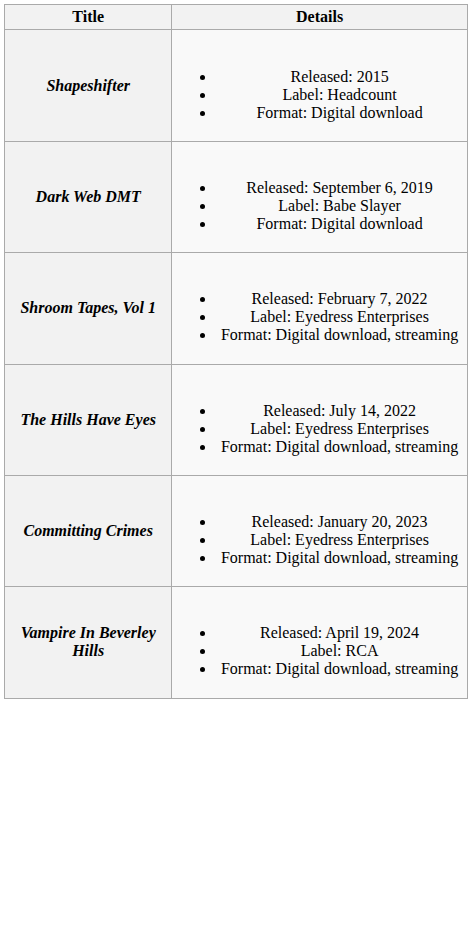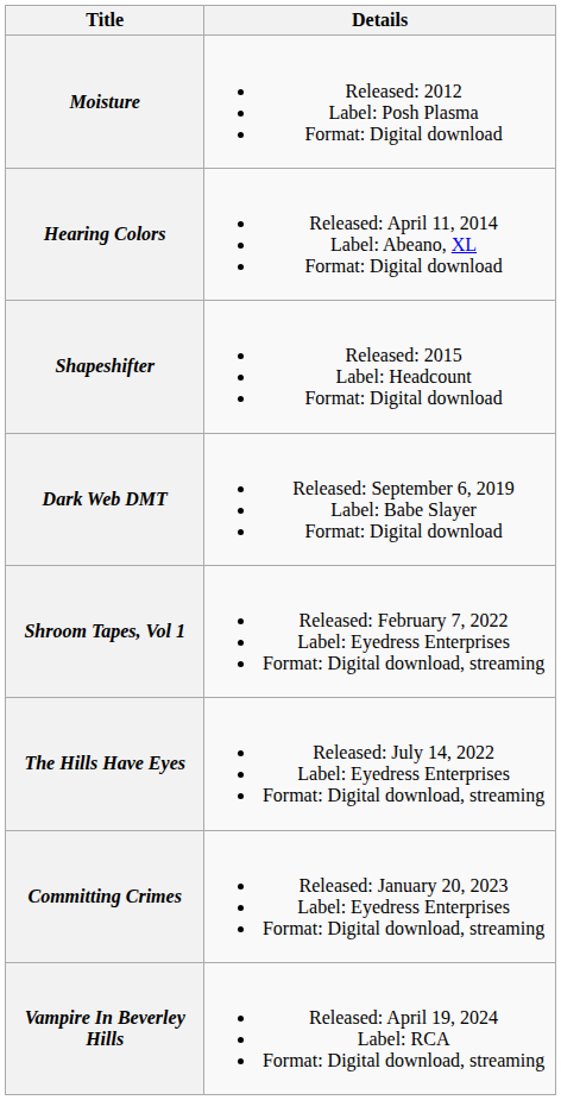+ row: Moisture | Released: 2012 Label: Posh Plasma Format: Digital download
+ row: Hearing Colors | Released: April 11, 2014 Label: Abeano, XL Format: Digital download
